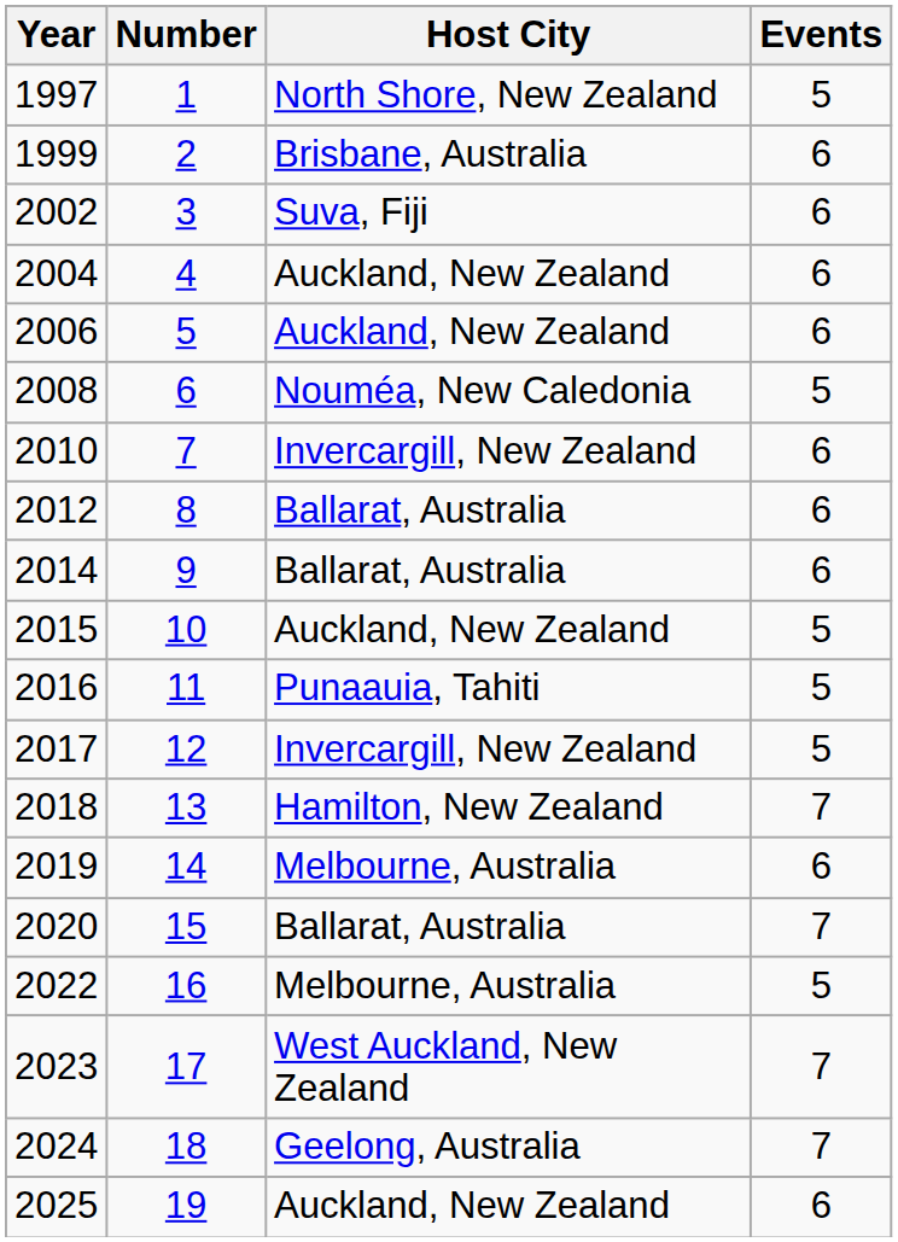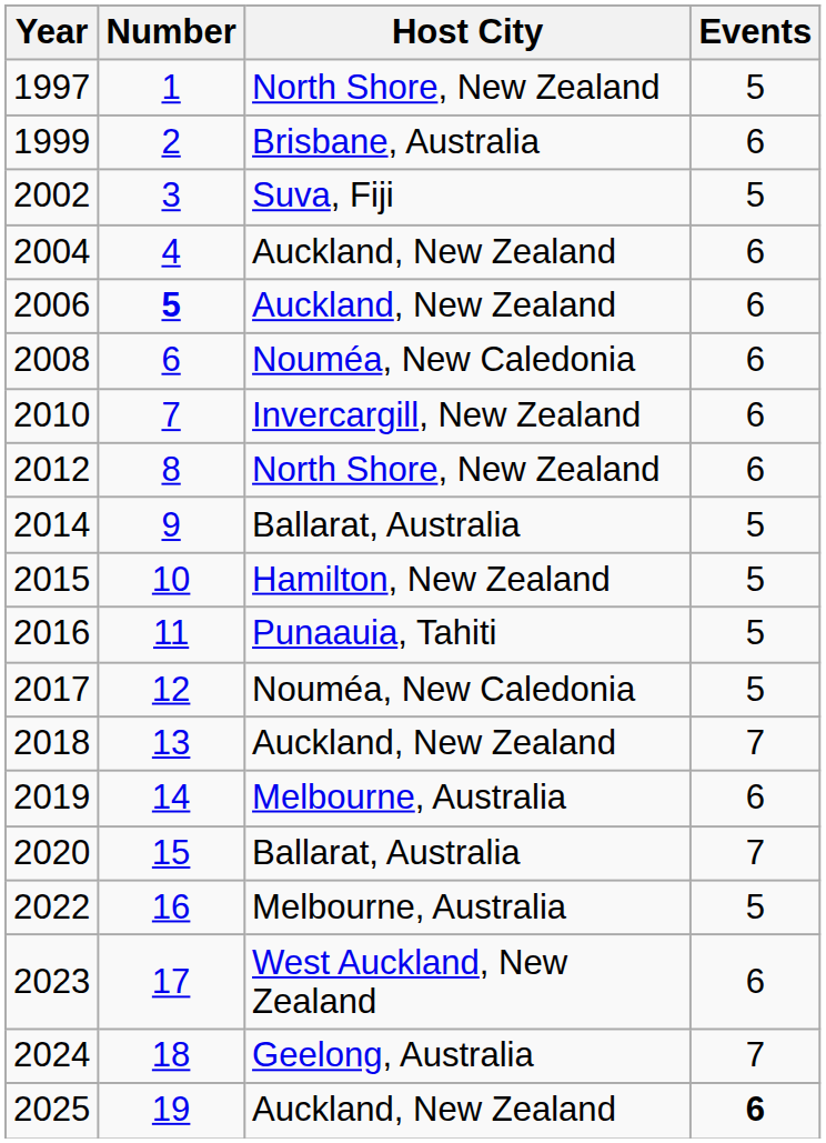2002 | Events: 6 -> 5
2006 | Number: normal -> bold
2008 | Events: 5 -> 6
2012 | Host City: Ballarat, Australia -> North Shore, New Zealand
2014 | Events: 6 -> 5
2015 | Host City: Auckland, New Zealand -> Hamilton, New Zealand
2017 | Host City: Invercargill, New Zealand -> Nouméa, New Caledonia
2018 | Host City: Hamilton, New Zealand -> Auckland, New Zealand
2023 | Events: 7 -> 6
2025 | Events: normal -> bold
